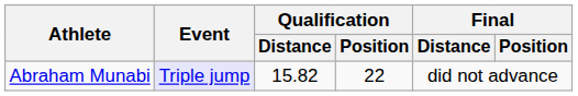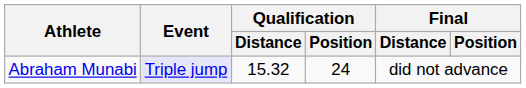Abraham Munabi | Qualification / Distance: 15.82 -> 15.32
Abraham Munabi | Qualification / Position: 22 -> 24
